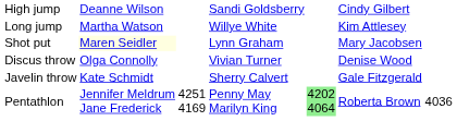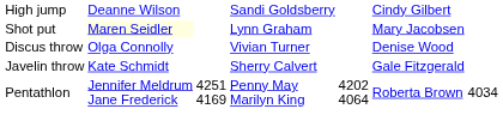- row: Long jump | Martha Watson | Willye White | Kim Attlesey
Pentathlon | column 5: lightgreen background -> no background
Pentathlon | column 7: 4036 -> 4034
